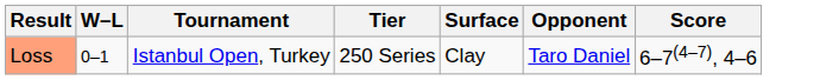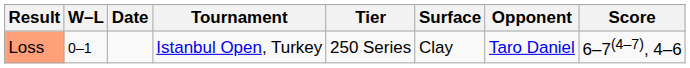+ column: Date
